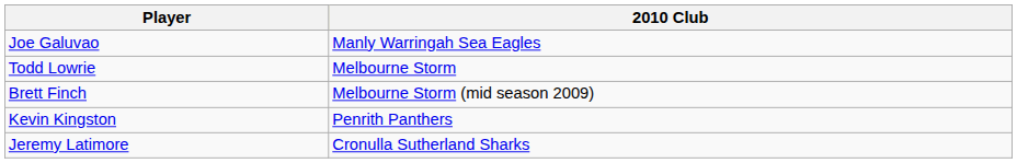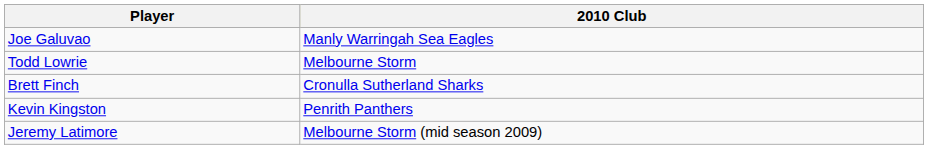Brett Finch | 2010 Club: Melbourne Storm (mid season 2009) -> Cronulla Sutherland Sharks
Jeremy Latimore | 2010 Club: Cronulla Sutherland Sharks -> Melbourne Storm (mid season 2009)
